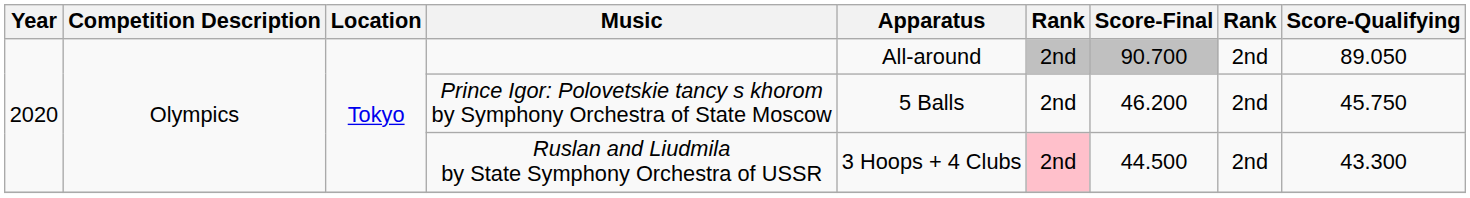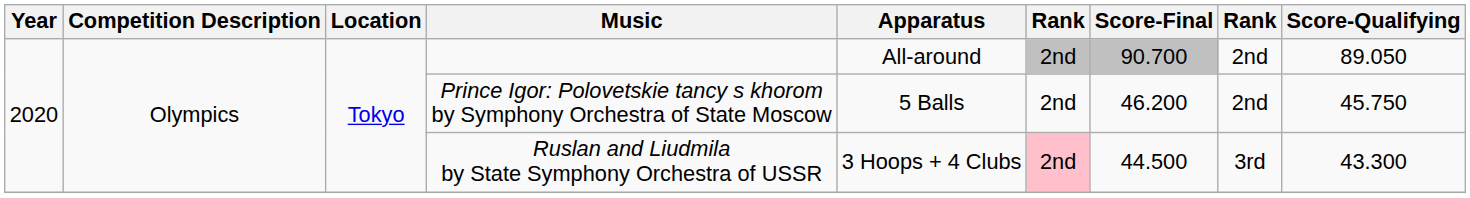Ruslan and Liudmila by State Symphony Orchestra of USSR | column 8: 2nd -> 3rd
